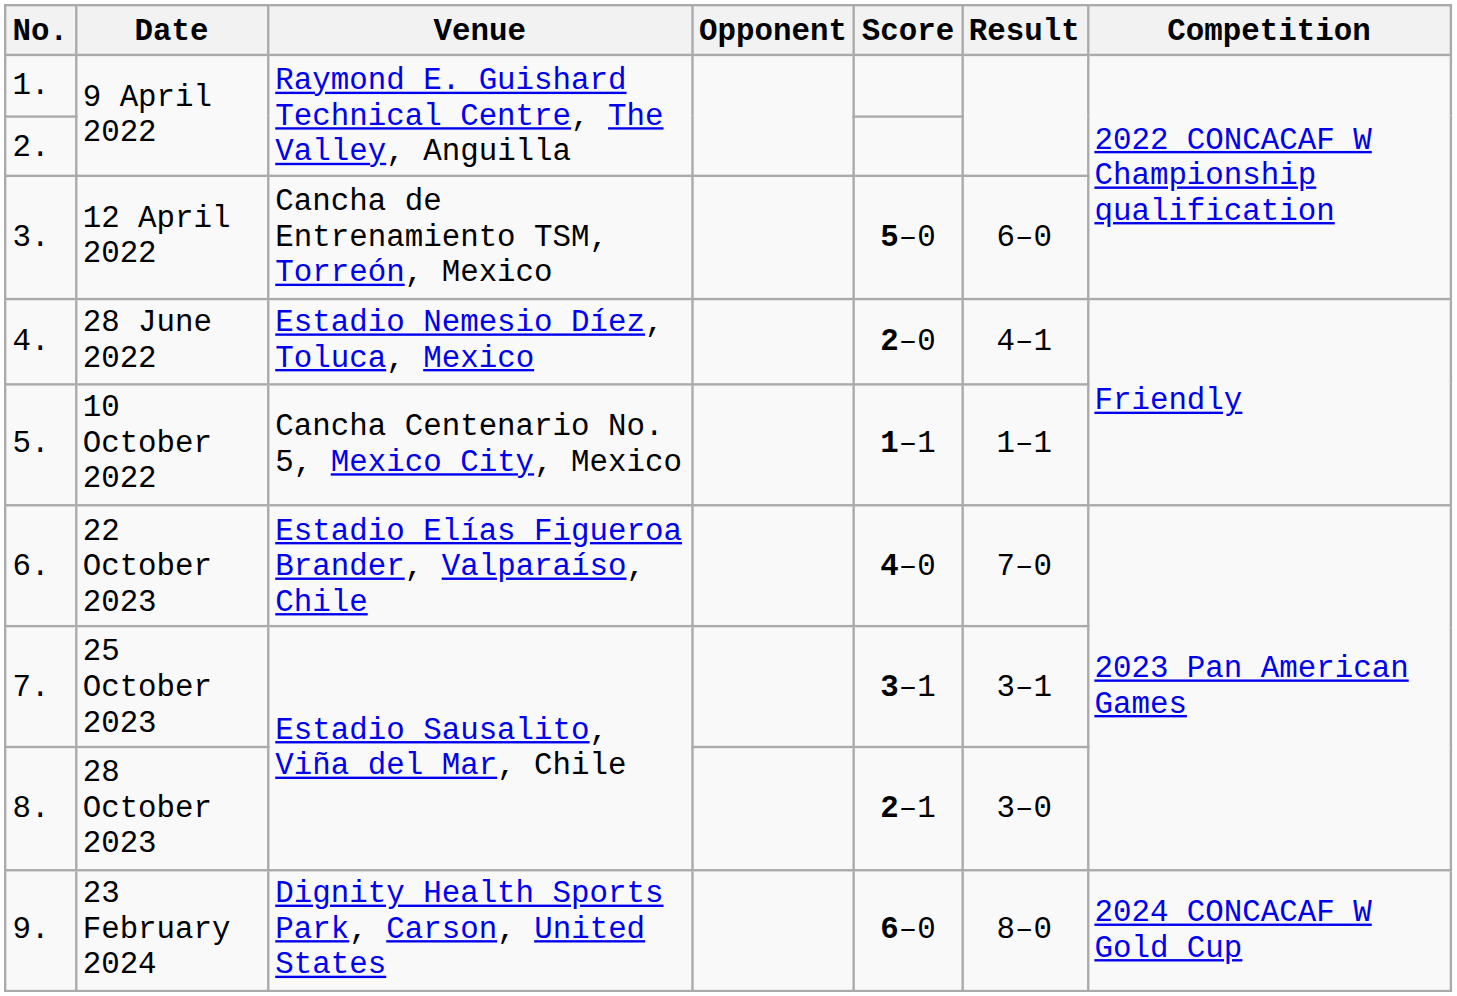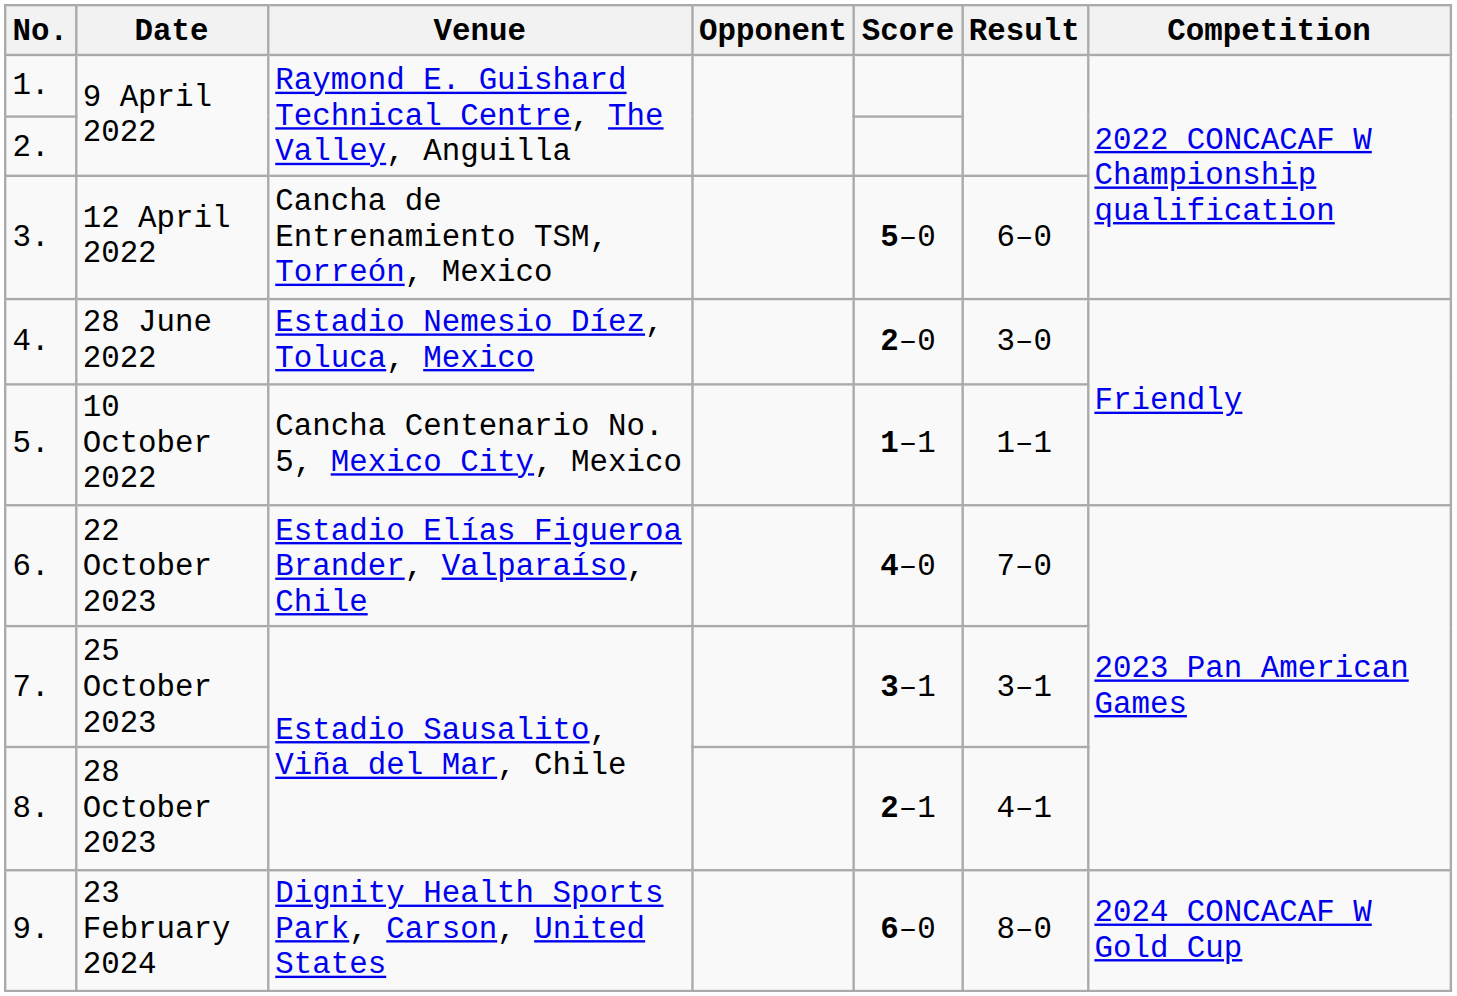4. | Result: 4–1 -> 3–0
8. | Result: 3–0 -> 4–1
